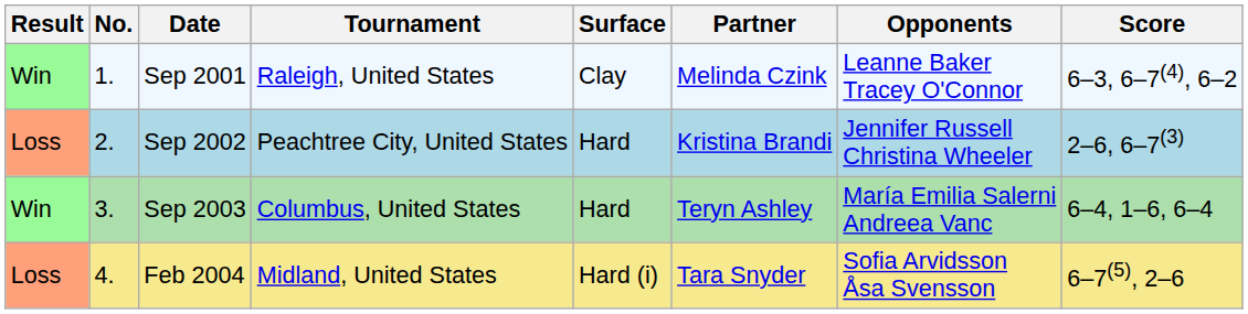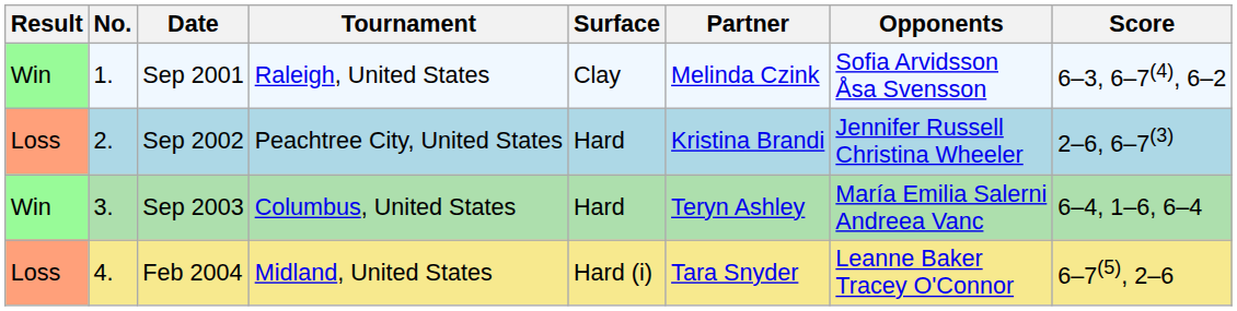Sep 2001 | Opponents: Leanne Baker Tracey O'Connor -> Sofia Arvidsson Åsa Svensson
Feb 2004 | Opponents: Sofia Arvidsson Åsa Svensson -> Leanne Baker Tracey O'Connor
